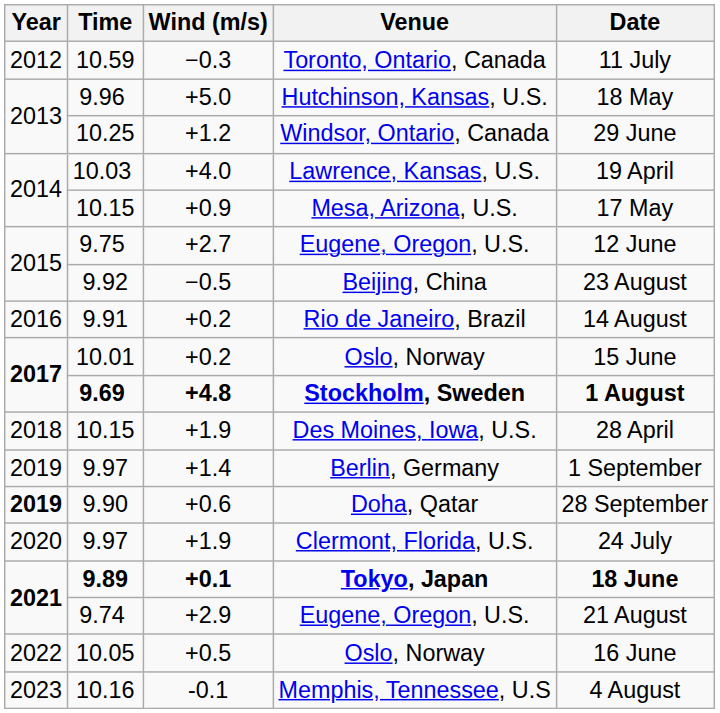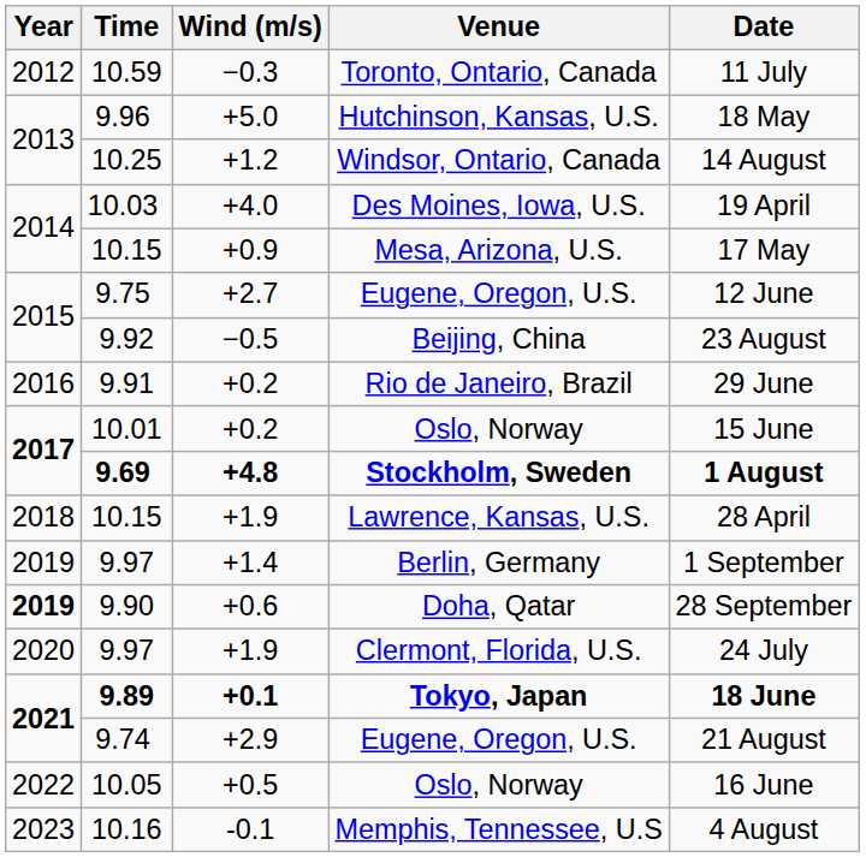10.25 | Date: 29 June -> 14 August
10.03 | Venue: Lawrence, Kansas, U.S. -> Des Moines, Iowa, U.S.
9.91 | Date: 14 August -> 29 June
10.15 / +1.9 | Venue: Des Moines, Iowa, U.S. -> Lawrence, Kansas, U.S.
